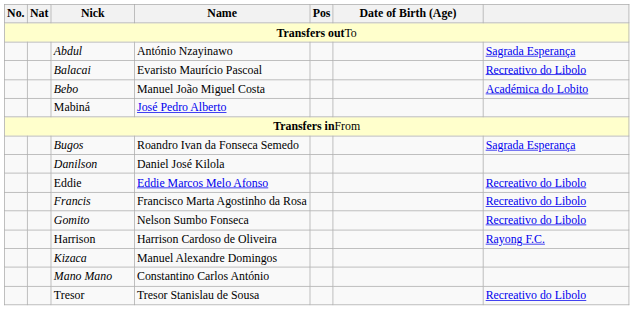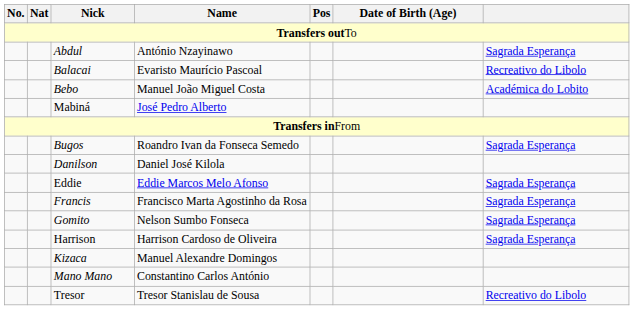Eddie | column 7: Recreativo do Libolo -> Sagrada Esperança
Francis | column 7: Recreativo do Libolo -> Sagrada Esperança
Gomito | column 7: Recreativo do Libolo -> Sagrada Esperança
Harrison | column 7: Rayong F.C. -> Sagrada Esperança
